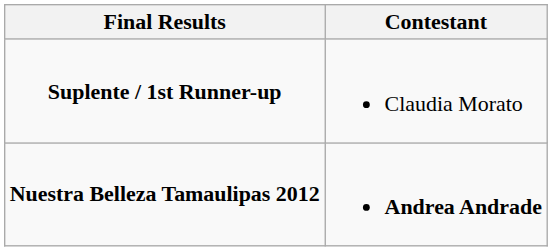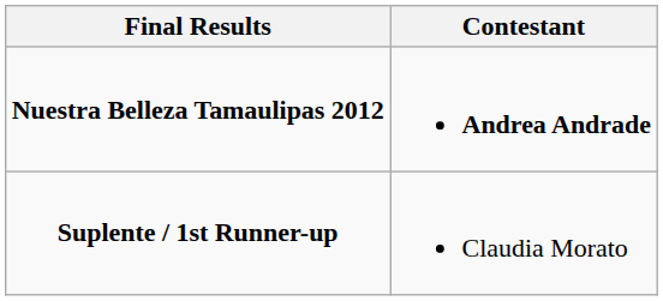rows swapped: Nuestra Belleza Tamaulipas 2012 <-> Suplente / 1st Runner-up
